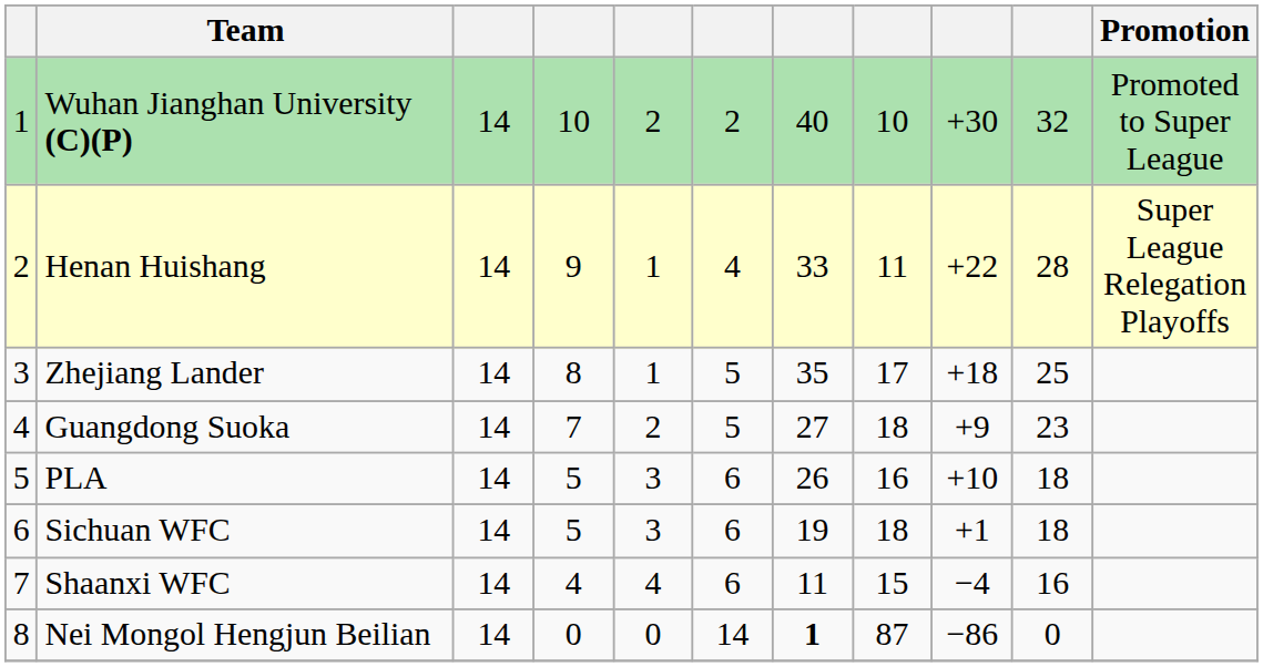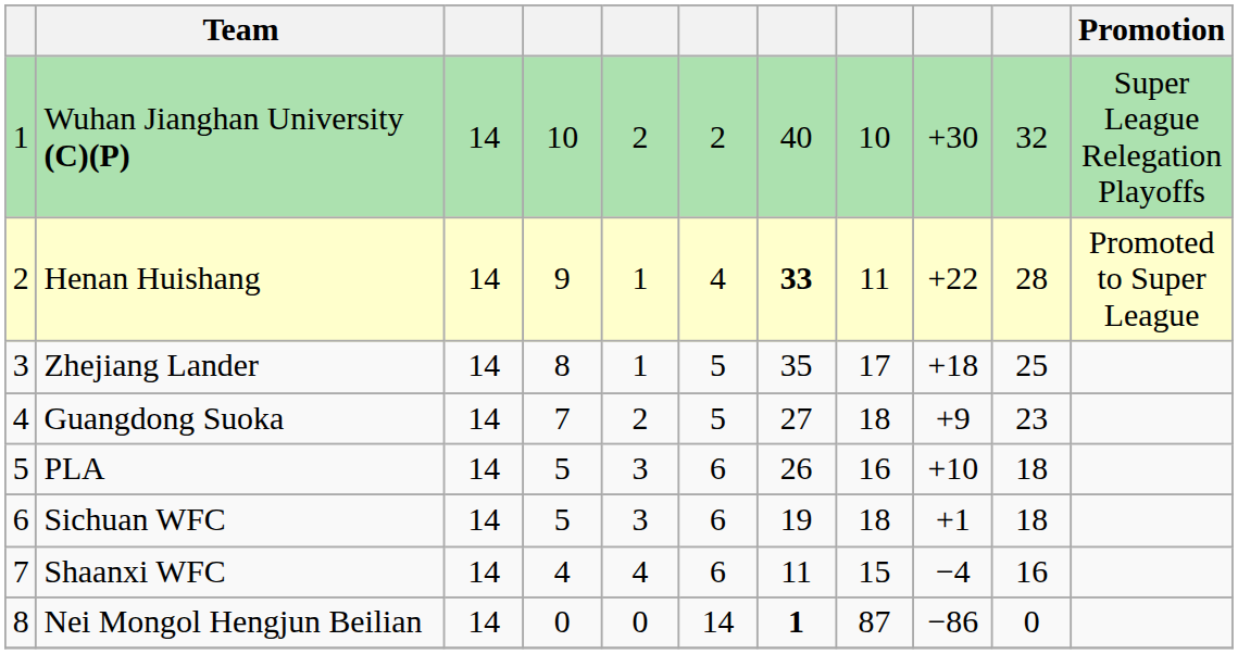Wuhan Jianghan University (C)(P) | Promotion: Promoted to Super League -> Super League Relegation Playoffs
Henan Huishang | column 7: normal -> bold
Henan Huishang | Promotion: Super League Relegation Playoffs -> Promoted to Super League
